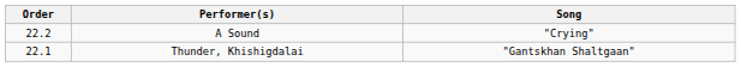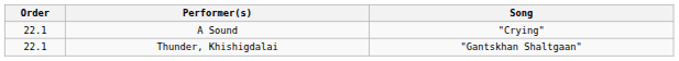A Sound | Order: 22.2 -> 22.1
